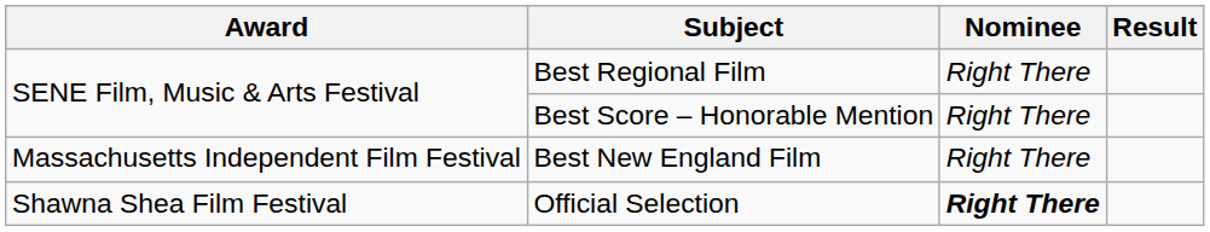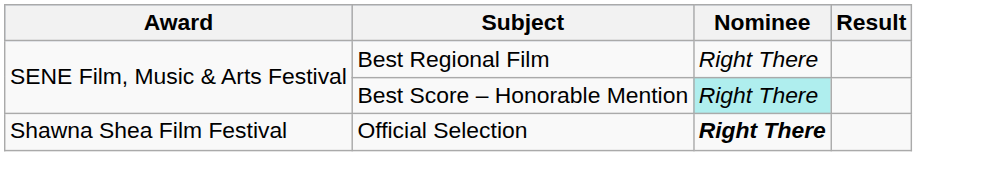Best Score – Honorable Mention | Nominee: no background -> paleturquoise background
- row: Massachusetts Independent Film Festival | Best New England Film | Right There
